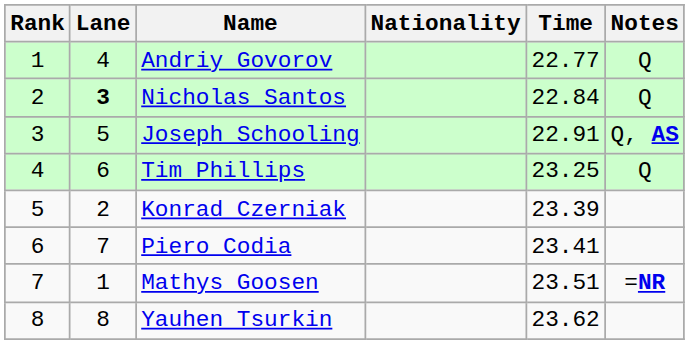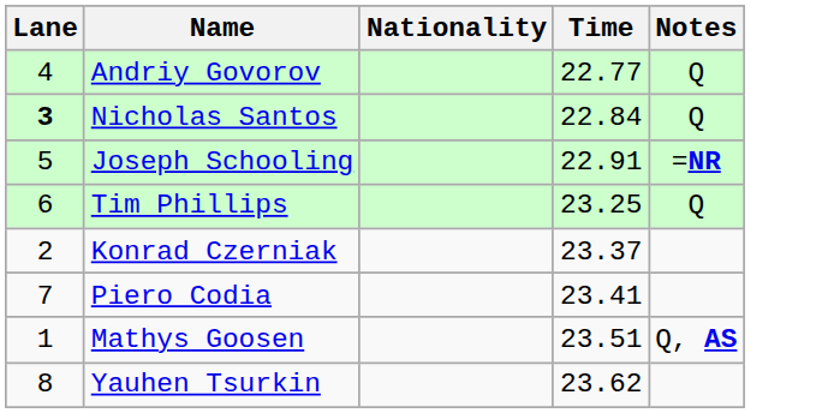- column: Rank | 1 | 2 | 3 | 4 | 5 | 6 | 7 | 8
Joseph Schooling | Notes: Q, AS -> =NR
Konrad Czerniak | Time: 23.39 -> 23.37
Mathys Goosen | Notes: =NR -> Q, AS
